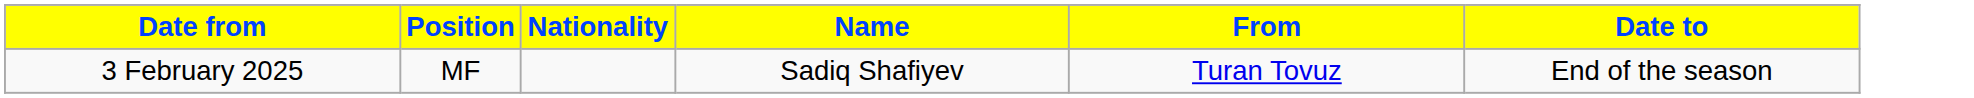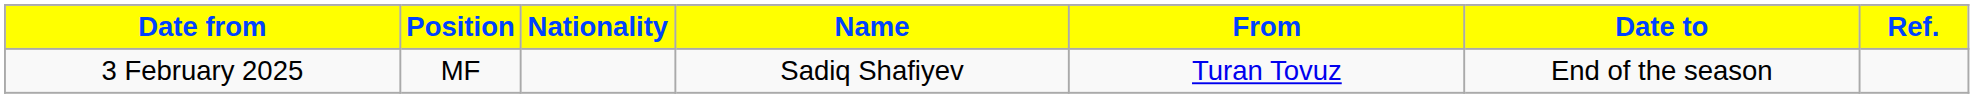+ column: Ref.
